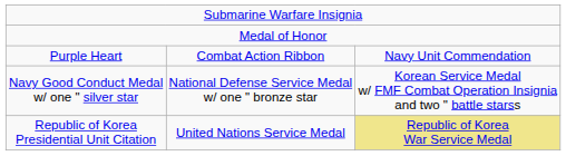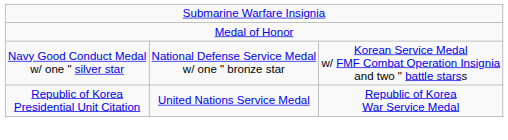- row: Purple Heart | Combat Action Ribbon | Navy Unit Commendation
Republic of Korea Presidential Unit Citation | column 3: khaki background -> no background
